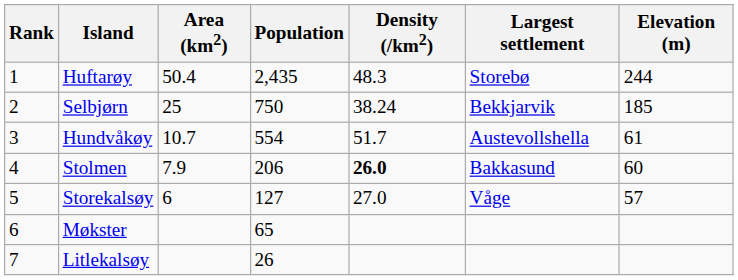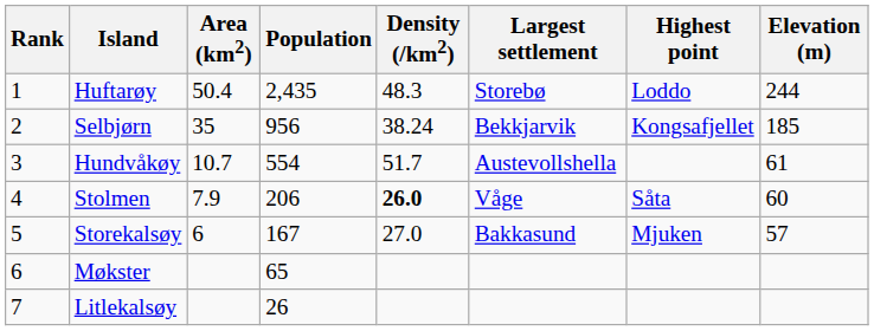+ column: Highest point | Loddo | Kongsafjellet | Såta | Mjuken
Selbjørn | Area (km2): 25 -> 35
Selbjørn | Population: 750 -> 956
Stolmen | Largest settlement: Bakkasund -> Våge
Storekalsøy | Population: 127 -> 167
Storekalsøy | Largest settlement: Våge -> Bakkasund
